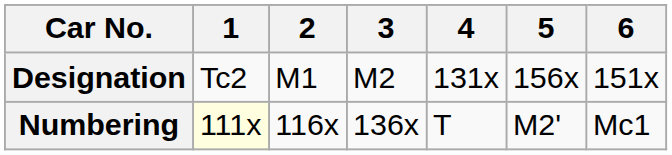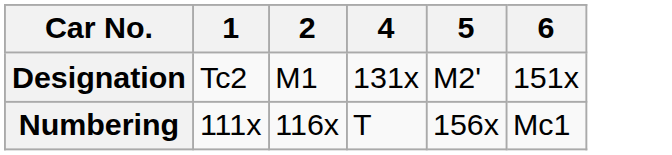- column: 3 | M2 | 136x
Designation | 5: 156x -> M2'
Numbering | 1: lightyellow background -> no background
Numbering | 5: M2' -> 156x
